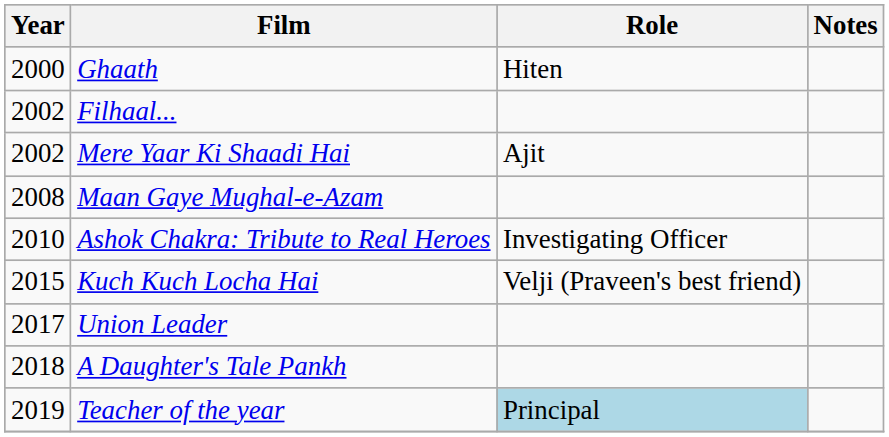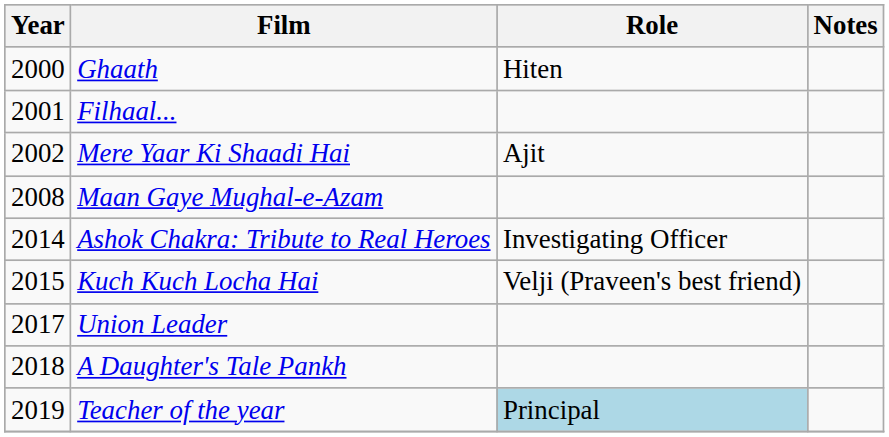Filhaal... | Year: 2002 -> 2001
Ashok Chakra: Tribute to Real Heroes | Year: 2010 -> 2014
